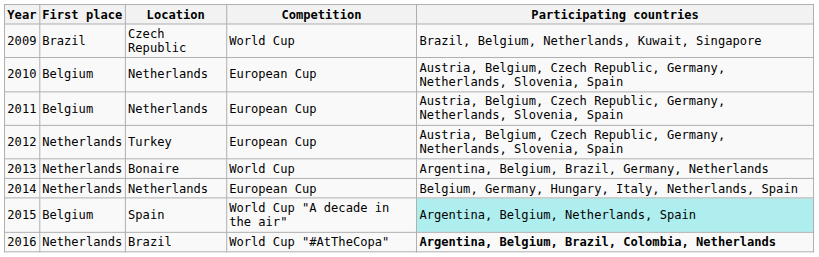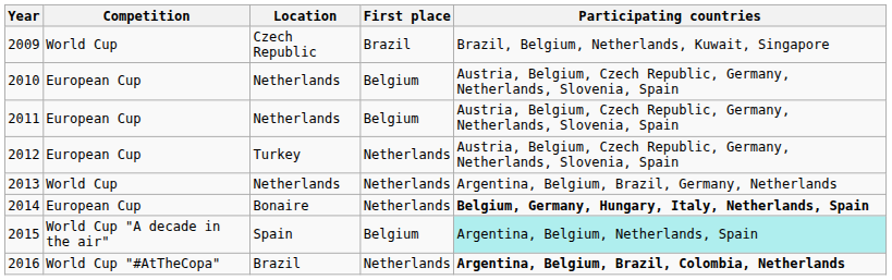columns swapped: Competition <-> First place
2013 | Location: Bonaire -> Netherlands
2014 | Location: Netherlands -> Bonaire
2014 | Participating countries: normal -> bold
